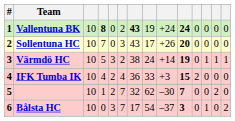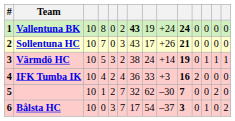Vallentuna BK | column 4: bold -> normal
Sollentuna HC | column 10: 20 -> 21
IFK Tumba IK | column 10: 15 -> 16
